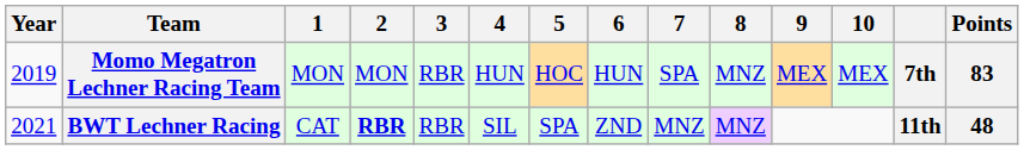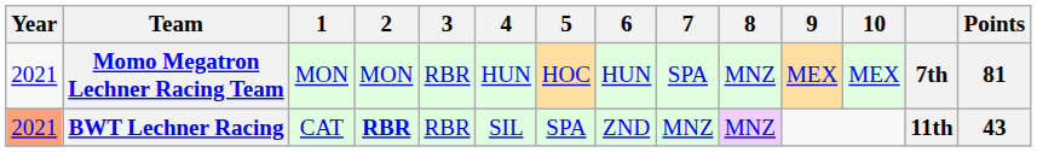Momo Megatron Lechner Racing Team | Year: 2019 -> 2021
Momo Megatron Lechner Racing Team | Points: 83 -> 81
BWT Lechner Racing | Year: no background -> lightsalmon background
BWT Lechner Racing | Points: 48 -> 43
